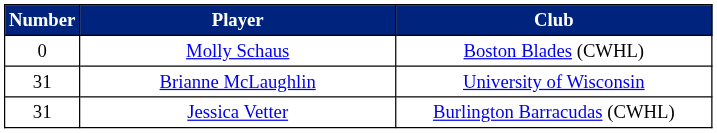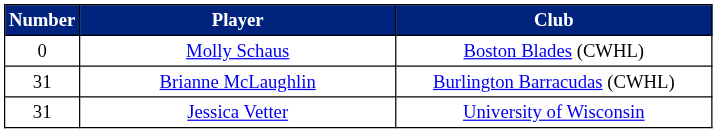Brianne McLaughlin | Club: University of Wisconsin -> Burlington Barracudas (CWHL)
Jessica Vetter | Club: Burlington Barracudas (CWHL) -> University of Wisconsin
